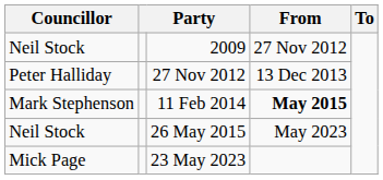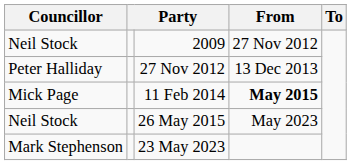11 Feb 2014 | Councillor: Mark Stephenson -> Mick Page
23 May 2023 | Councillor: Mick Page -> Mark Stephenson
